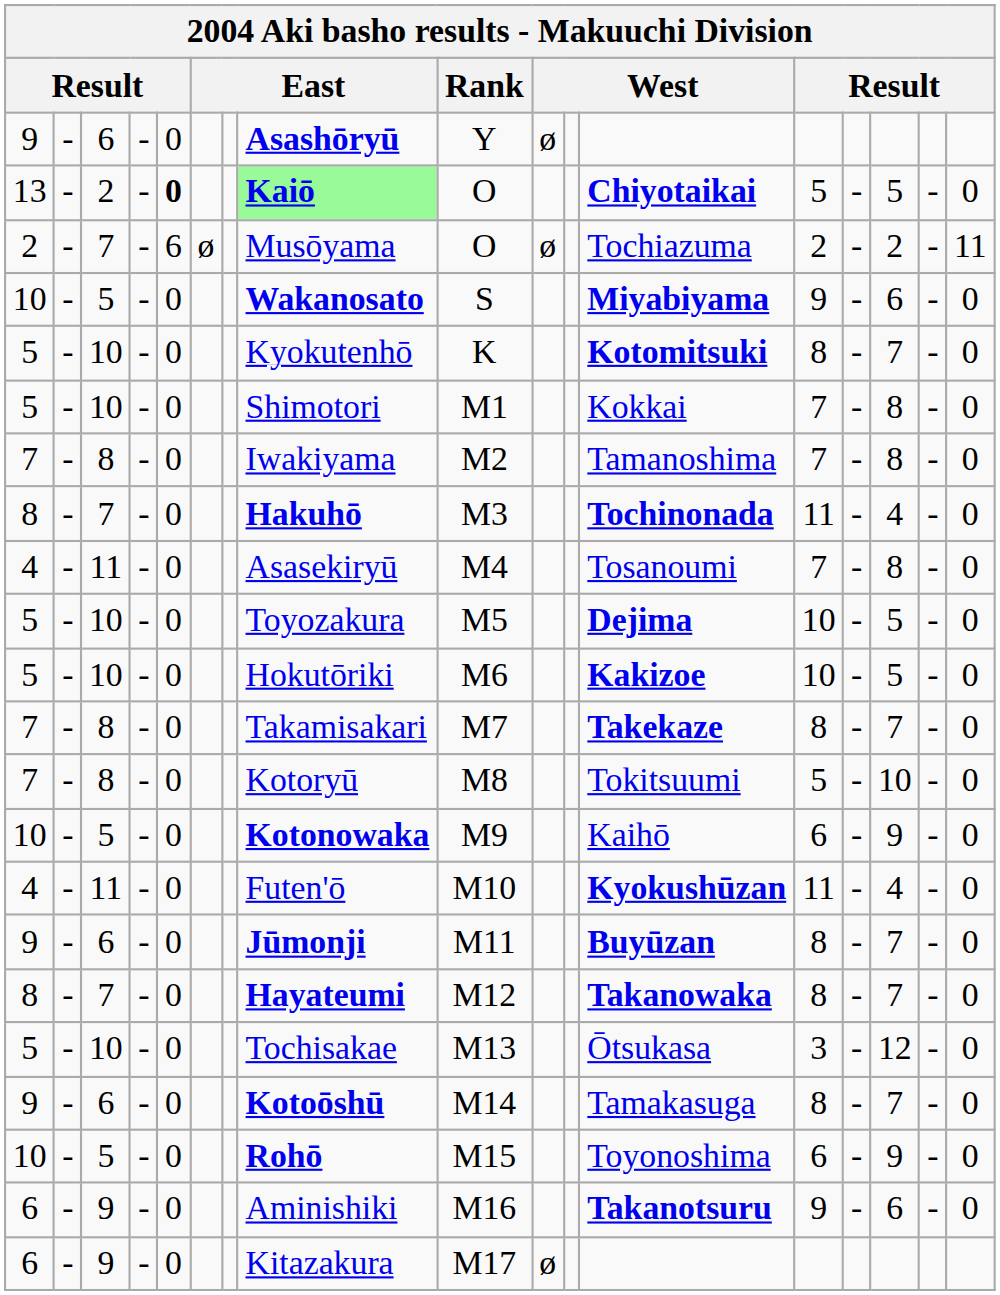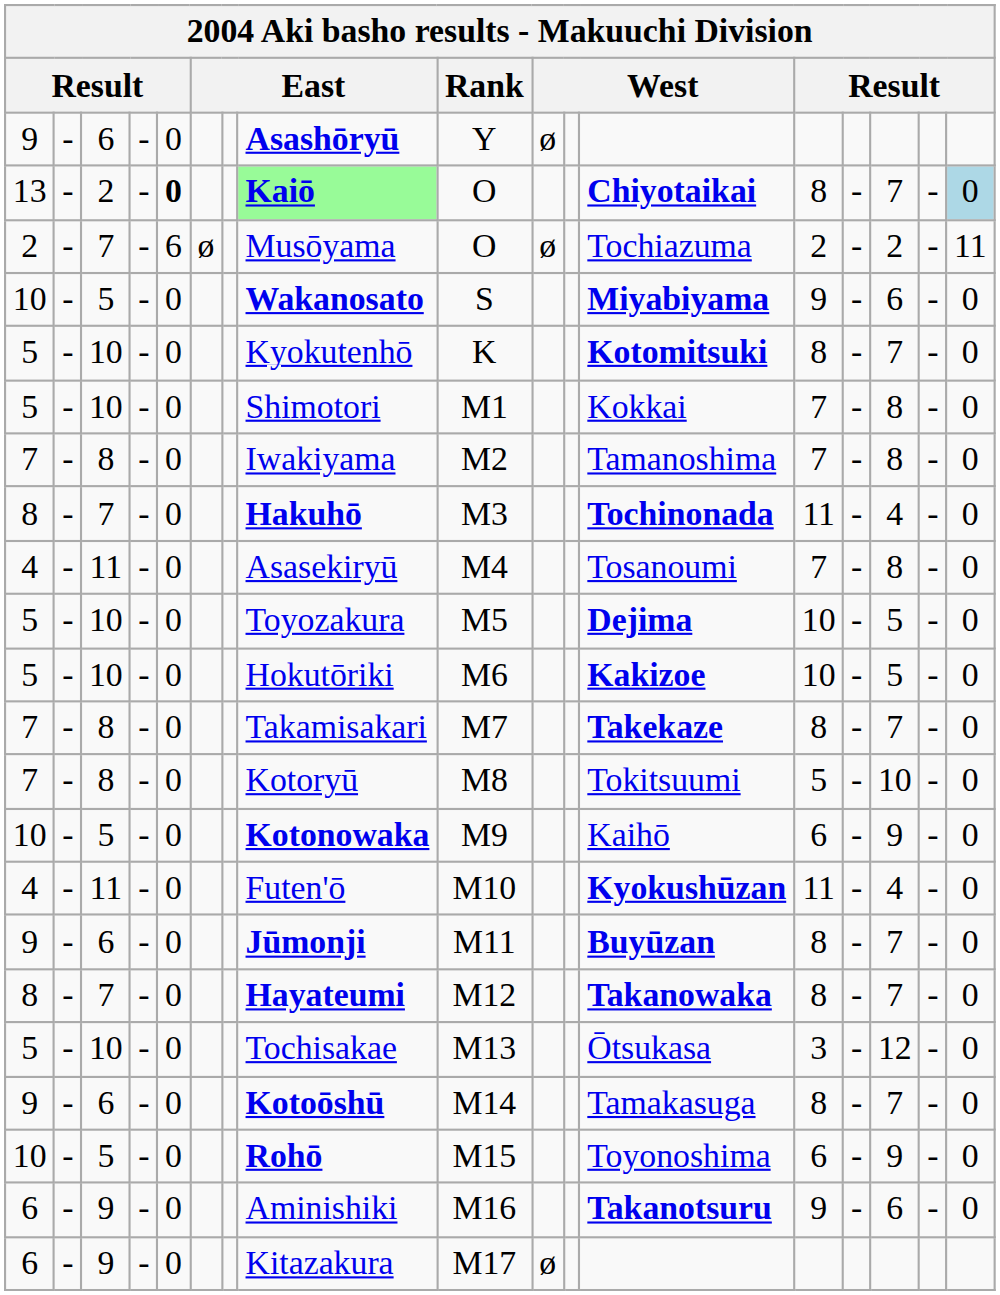13 | column 13: 5 -> 8
13 | column 15: 5 -> 7
13 | column 17: no background -> lightblue background
